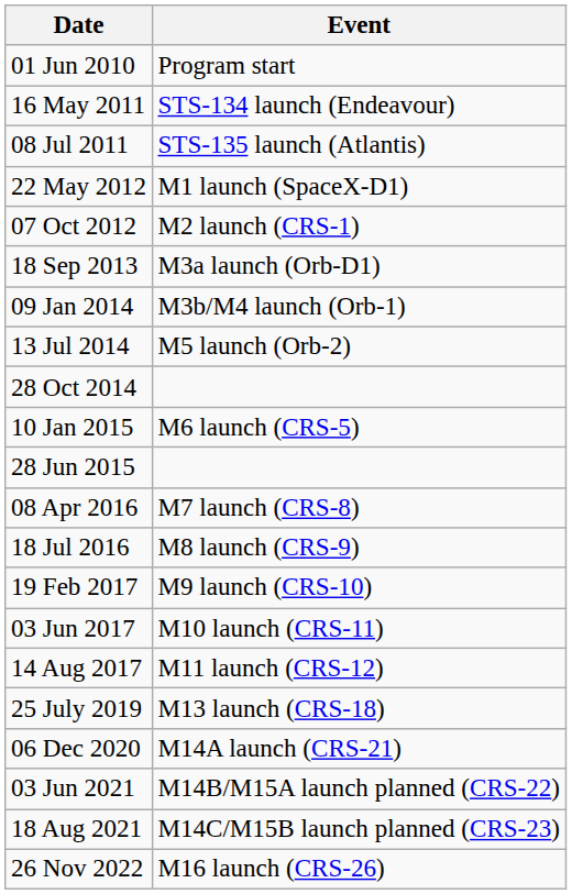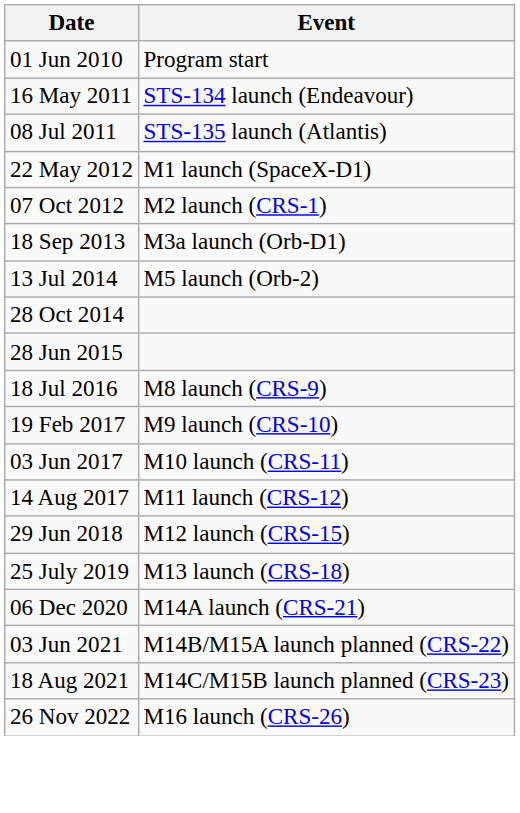- row: 09 Jan 2014 | M3b/M4 launch (Orb-1)
- row: 10 Jan 2015 | M6 launch (CRS-5)
- row: 08 Apr 2016 | M7 launch (CRS-8)
+ row: 29 Jun 2018 | M12 launch (CRS-15)
